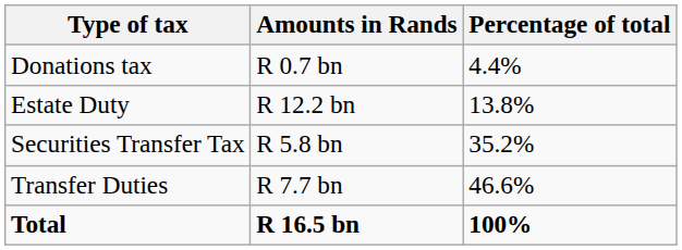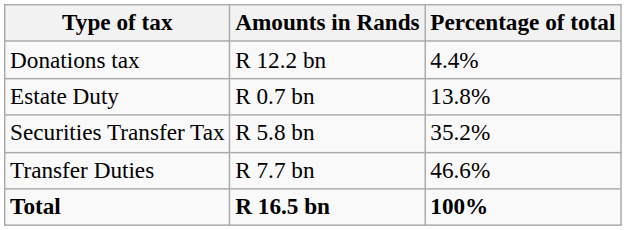Donations tax | Amounts in Rands: R 0.7 bn -> R 12.2 bn
Estate Duty | Amounts in Rands: R 12.2 bn -> R 0.7 bn
